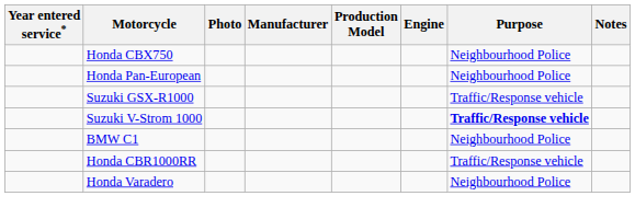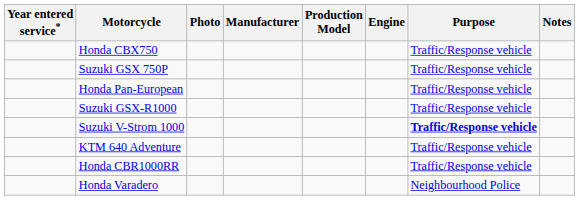Honda CBX750 | Purpose: Neighbourhood Police -> Traffic/Response vehicle
+ row: Suzuki GSX 750P | Traffic/Response vehicle
Honda Pan-European | Purpose: Neighbourhood Police -> Traffic/Response vehicle
+ row: KTM 640 Adventure | Traffic/Response vehicle
- row: BMW C1 | Neighbourhood Police
